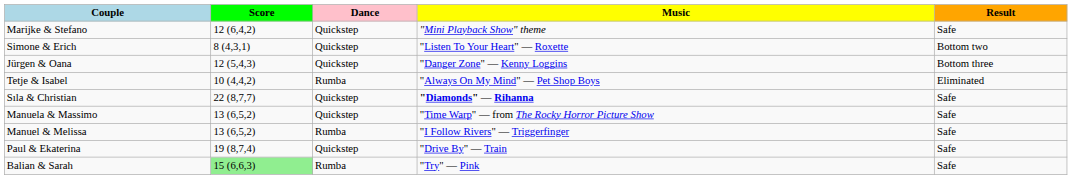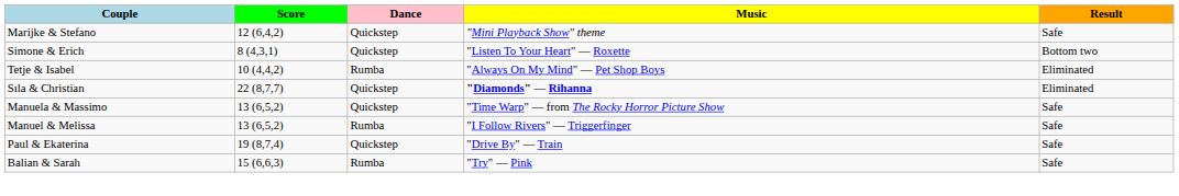- row: Jürgen & Oana | 12 (5,4,3) | Quickstep | "Danger Zone" — Kenny Loggins | Bottom three
Sıla & Christian | Result: Safe -> Eliminated
Balian & Sarah | Score: lightgreen background -> no background
